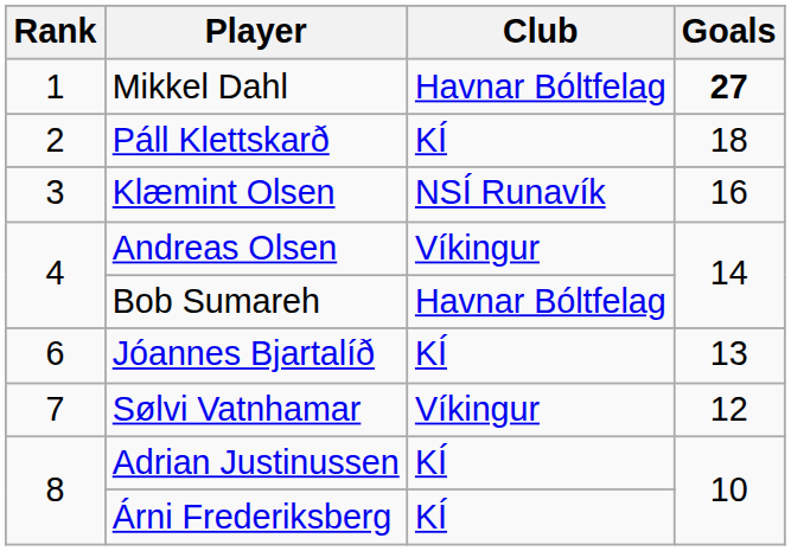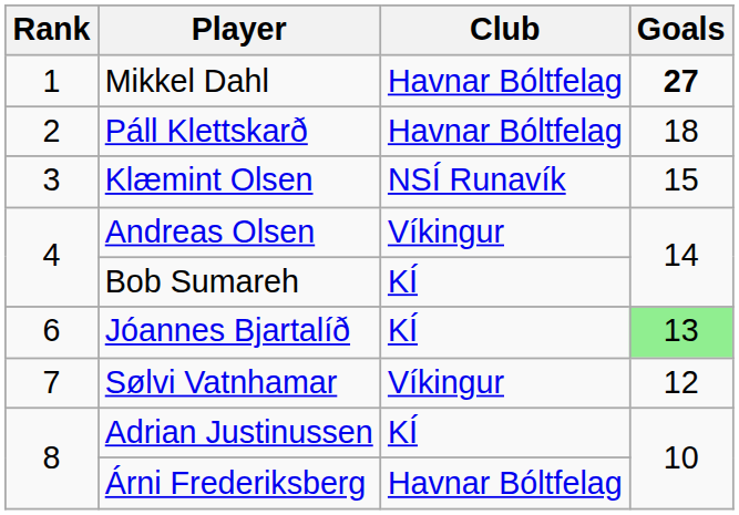Páll Klettskarð | Club: KÍ -> Havnar Bóltfelag
Klæmint Olsen | Goals: 16 -> 15
Bob Sumareh | Club: Havnar Bóltfelag -> KÍ
Jóannes Bjartalíð | Goals: no background -> lightgreen background
Árni Frederiksberg | Club: KÍ -> Havnar Bóltfelag
